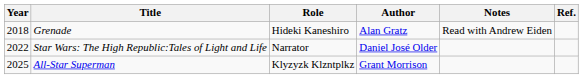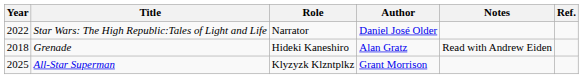rows swapped: Grenade <-> Star Wars: The High Republic:Tales of Light and Life
